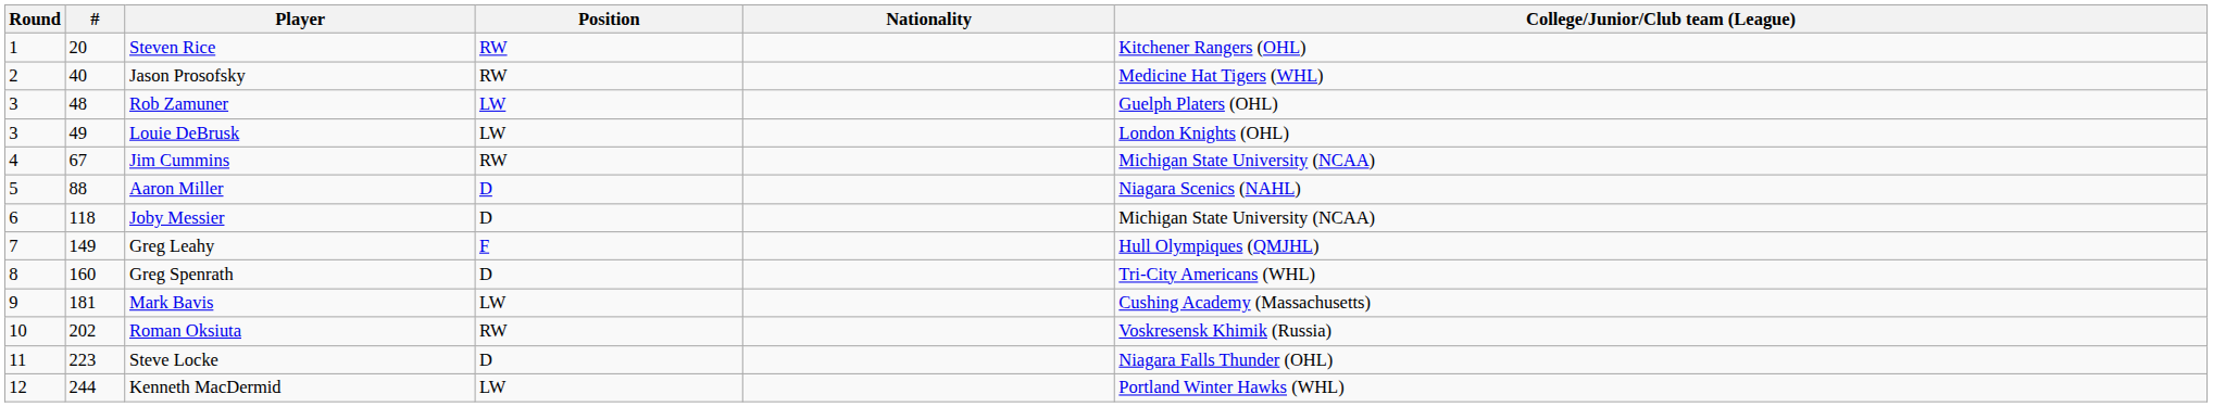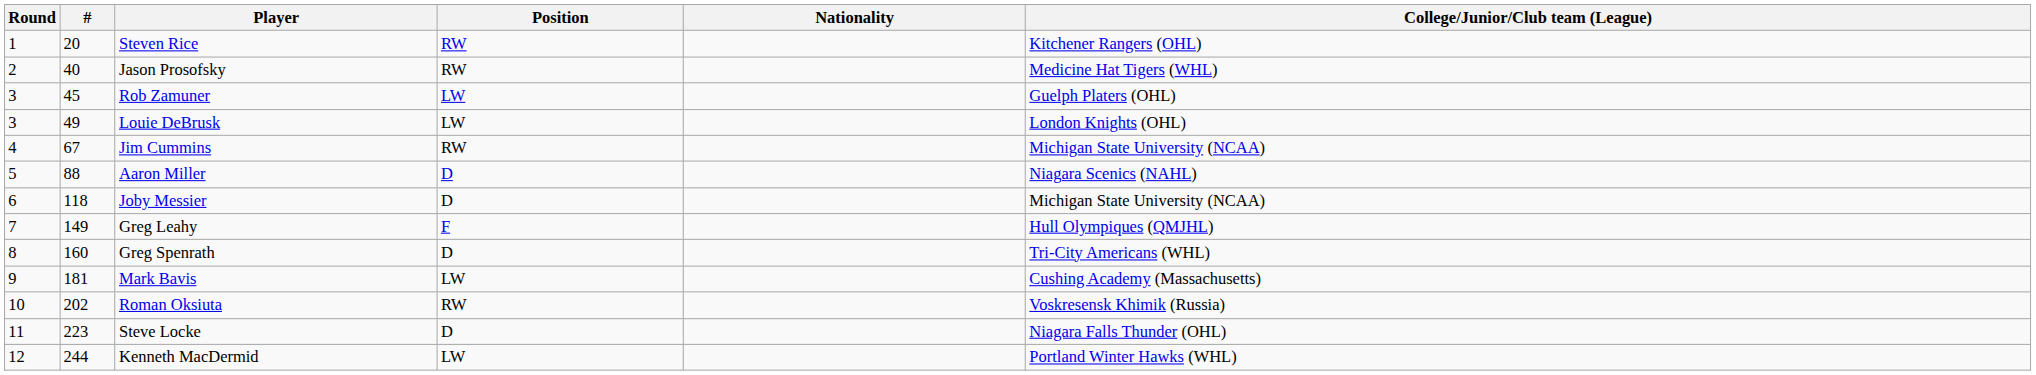Rob Zamuner | #: 48 -> 45
